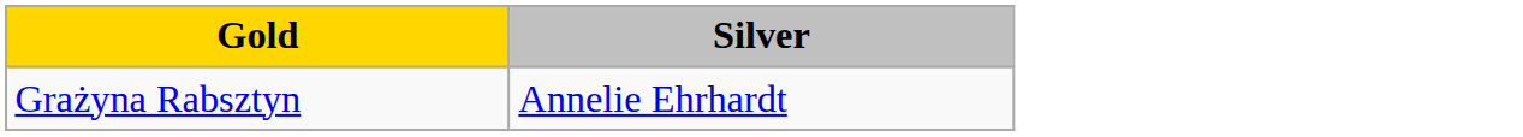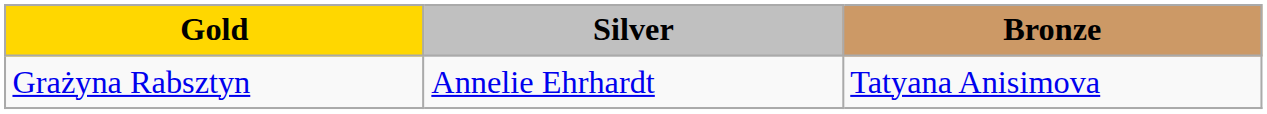+ column: Bronze | Tatyana Anisimova
